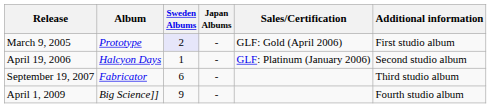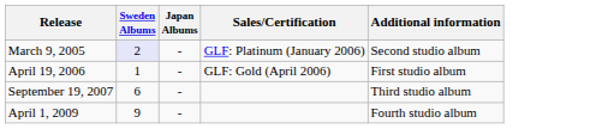- column: Album | Prototype | Halcyon Days | Fabricator | Big Science]]
March 9, 2005 | Sales/Certification: GLF: Gold (April 2006) -> GLF: Platinum (January 2006)
March 9, 2005 | Additional information: First studio album -> Second studio album
April 19, 2006 | Sales/Certification: GLF: Platinum (January 2006) -> GLF: Gold (April 2006)
April 19, 2006 | Additional information: Second studio album -> First studio album
